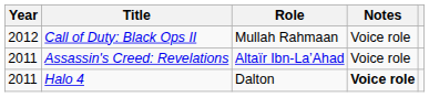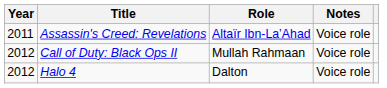rows swapped: Assassin's Creed: Revelations <-> Call of Duty: Black Ops II
Halo 4 | Year: 2011 -> 2012
Halo 4 | Notes: bold -> normal
